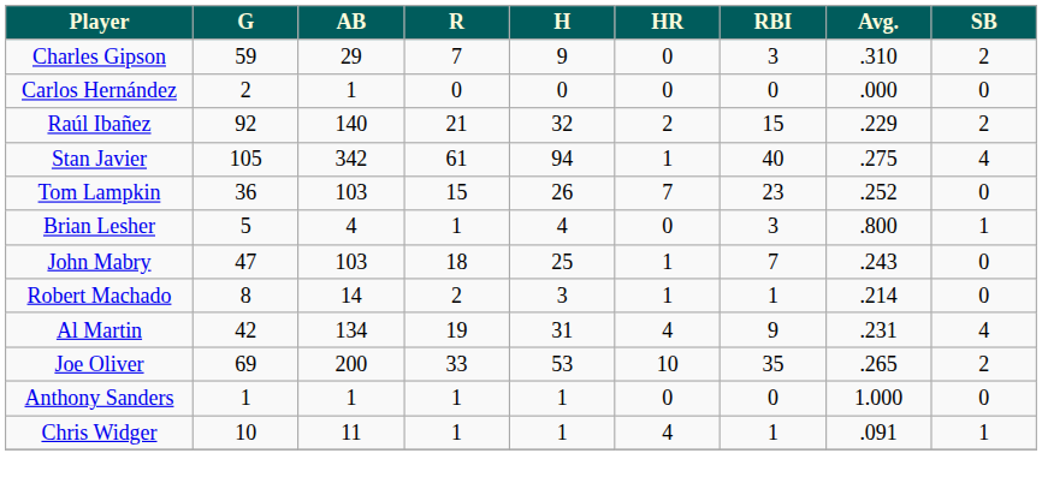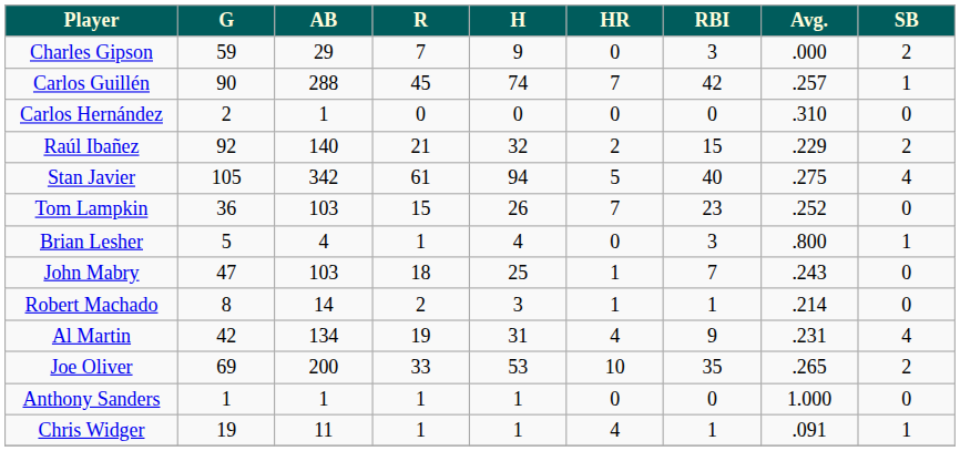Charles Gipson | Avg.: .310 -> .000
+ row: Carlos Guillén | 90 | 288 | 45 | 74 | 7 | 42 | .257 | 1
Carlos Hernández | Avg.: .000 -> .310
Stan Javier | HR: 1 -> 5
Chris Widger | G: 10 -> 19
